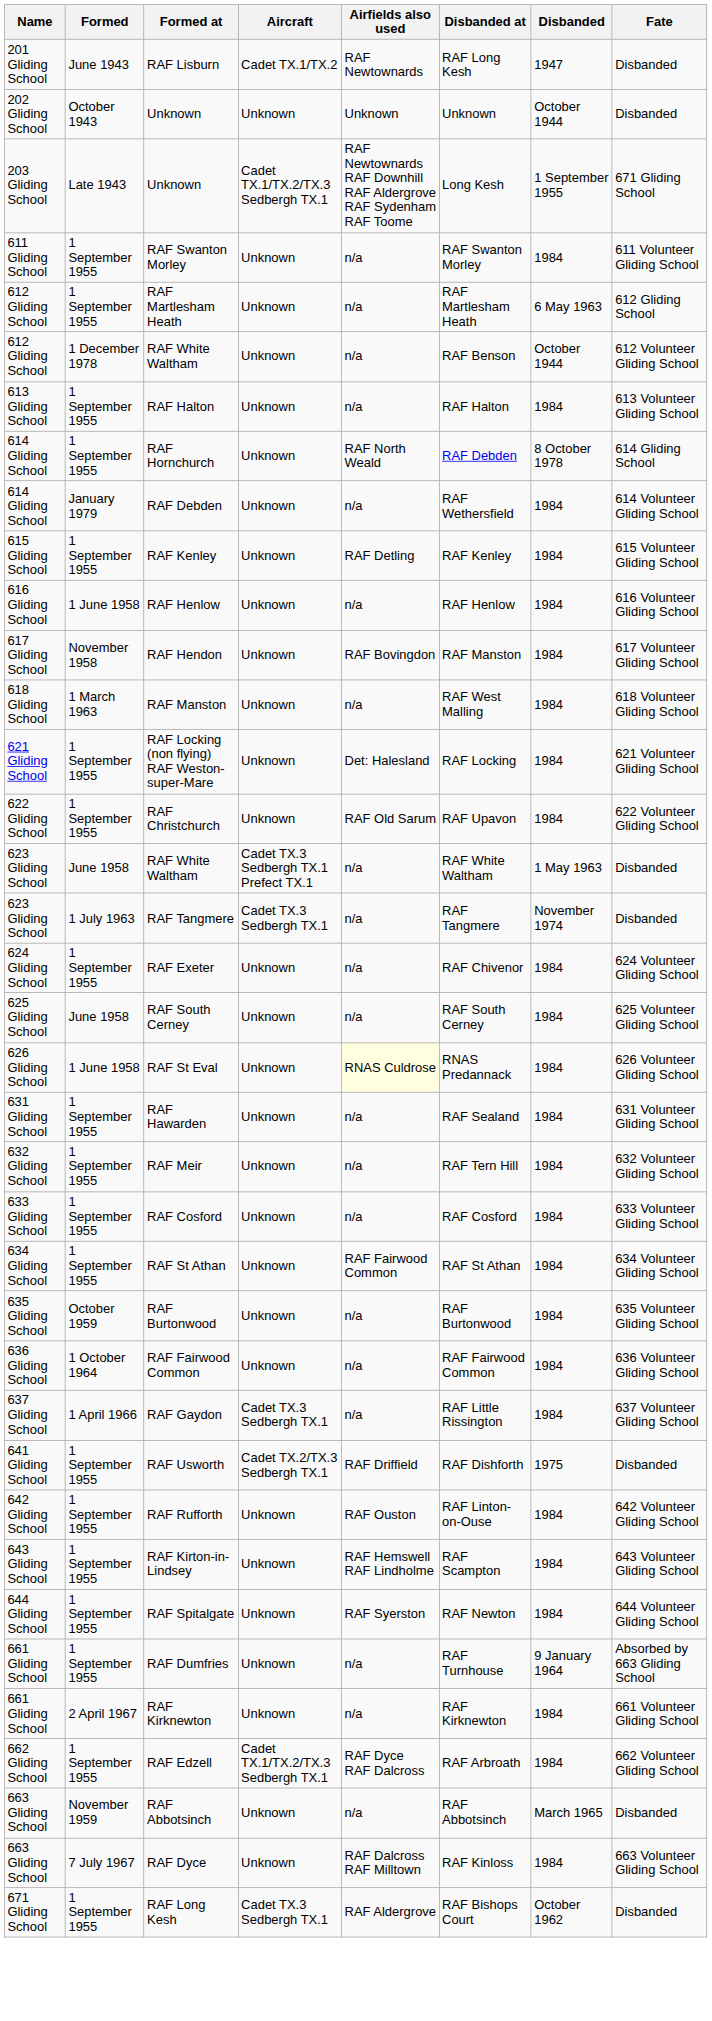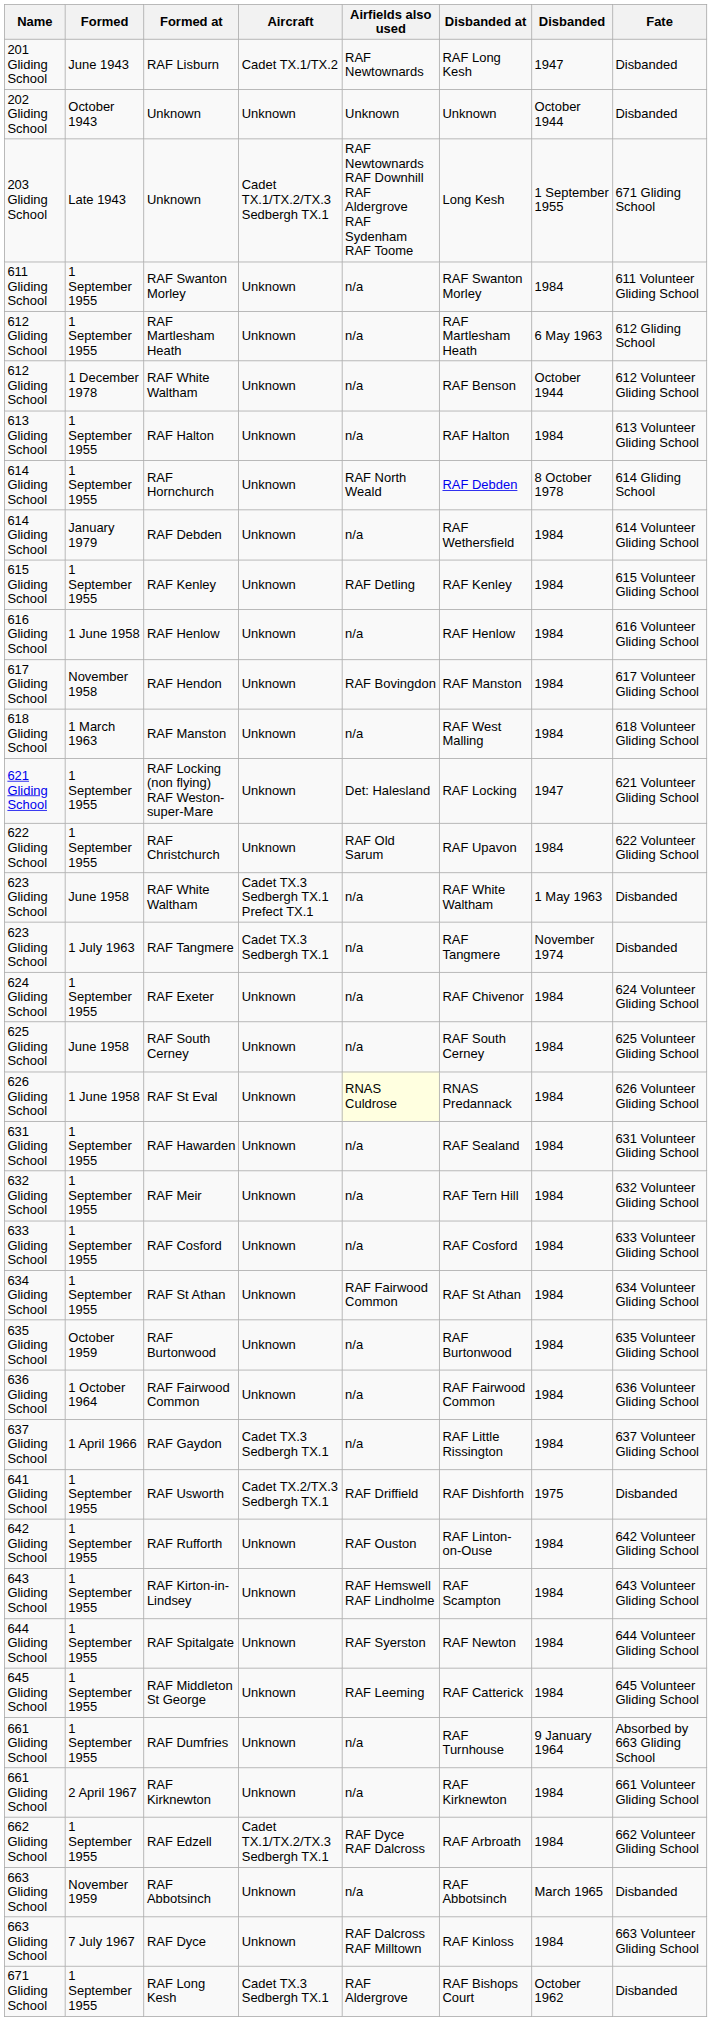RAF Locking (non flying) RAF Weston-super-Mare | Disbanded: 1984 -> 1947
+ row: 645 Gliding School | 1 September 1955 | RAF Middleton St George | Unknown | RAF Leeming | RAF Catterick | 1984 | 645 Volunteer Gliding School
